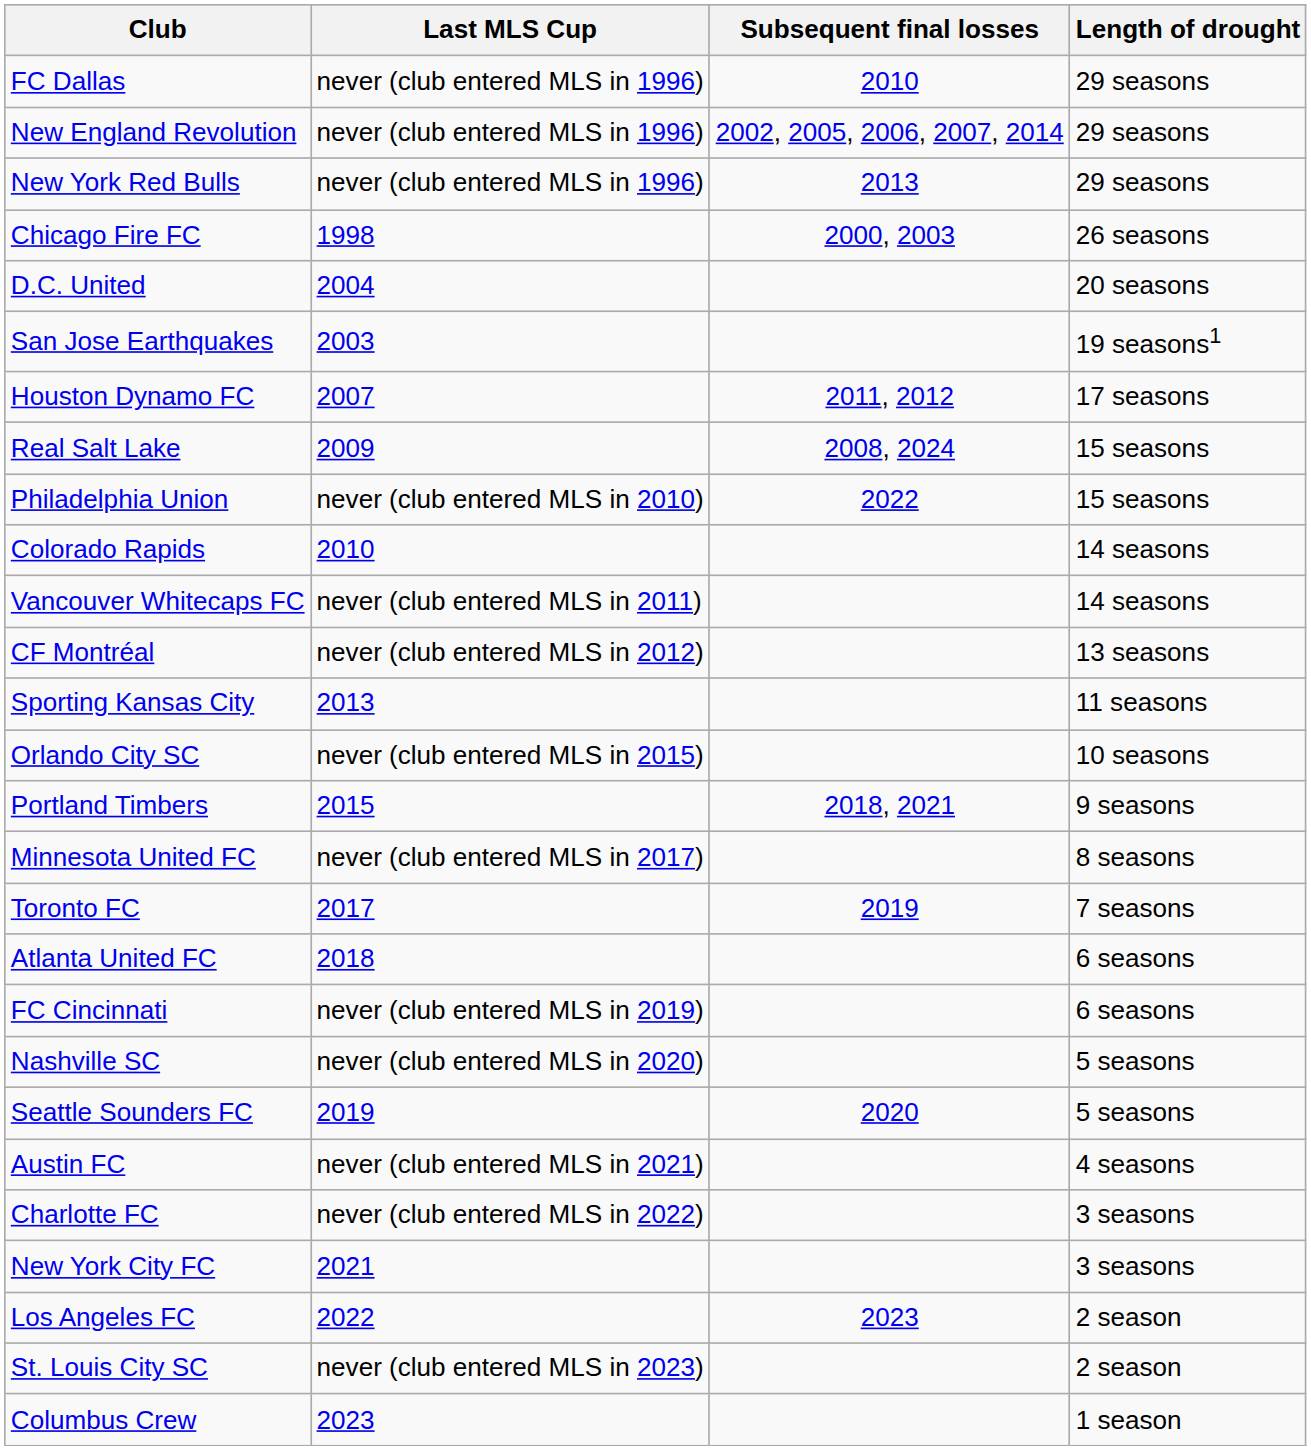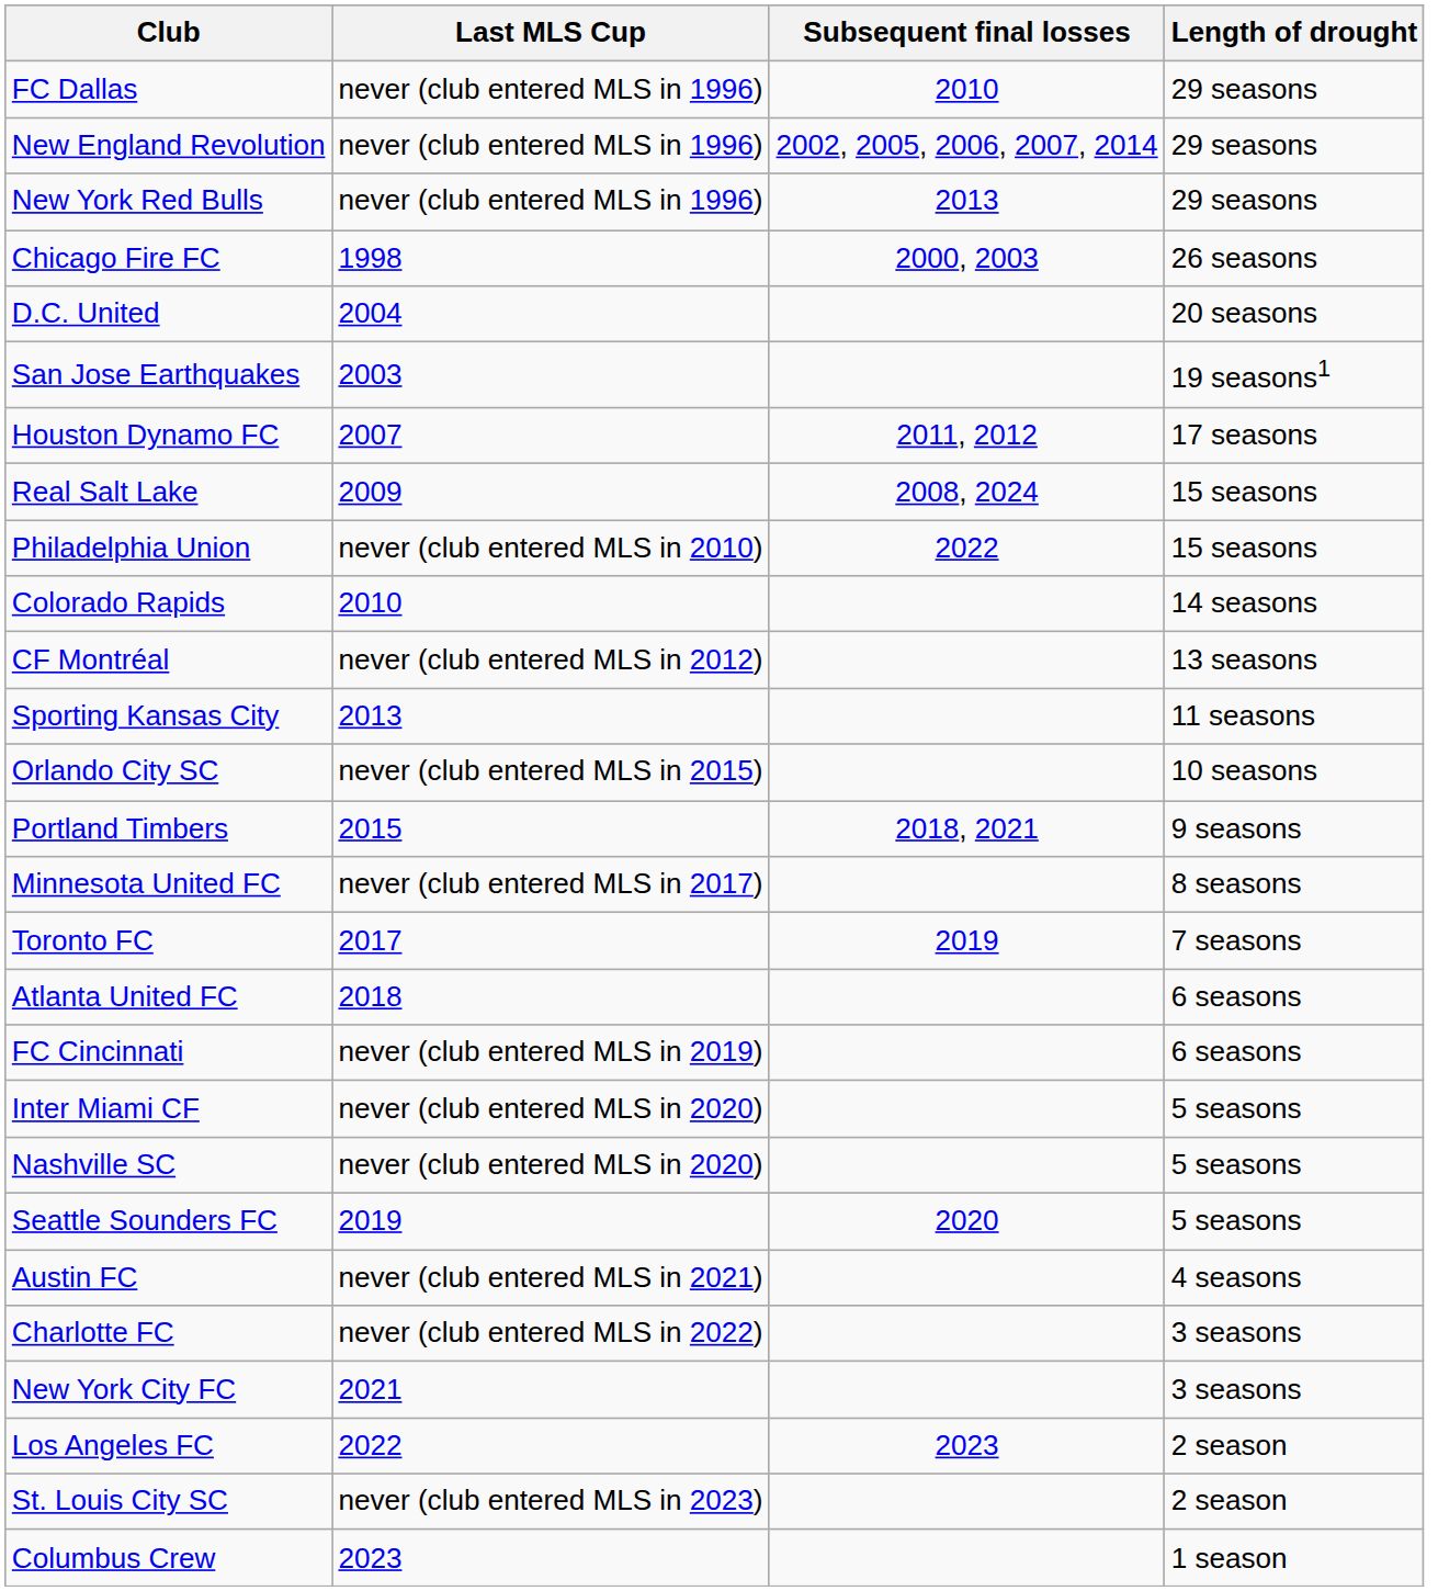- row: Vancouver Whitecaps FC | never (club entered MLS in 2011) | 14 seasons
+ row: Inter Miami CF | never (club entered MLS in 2020) | 5 seasons
